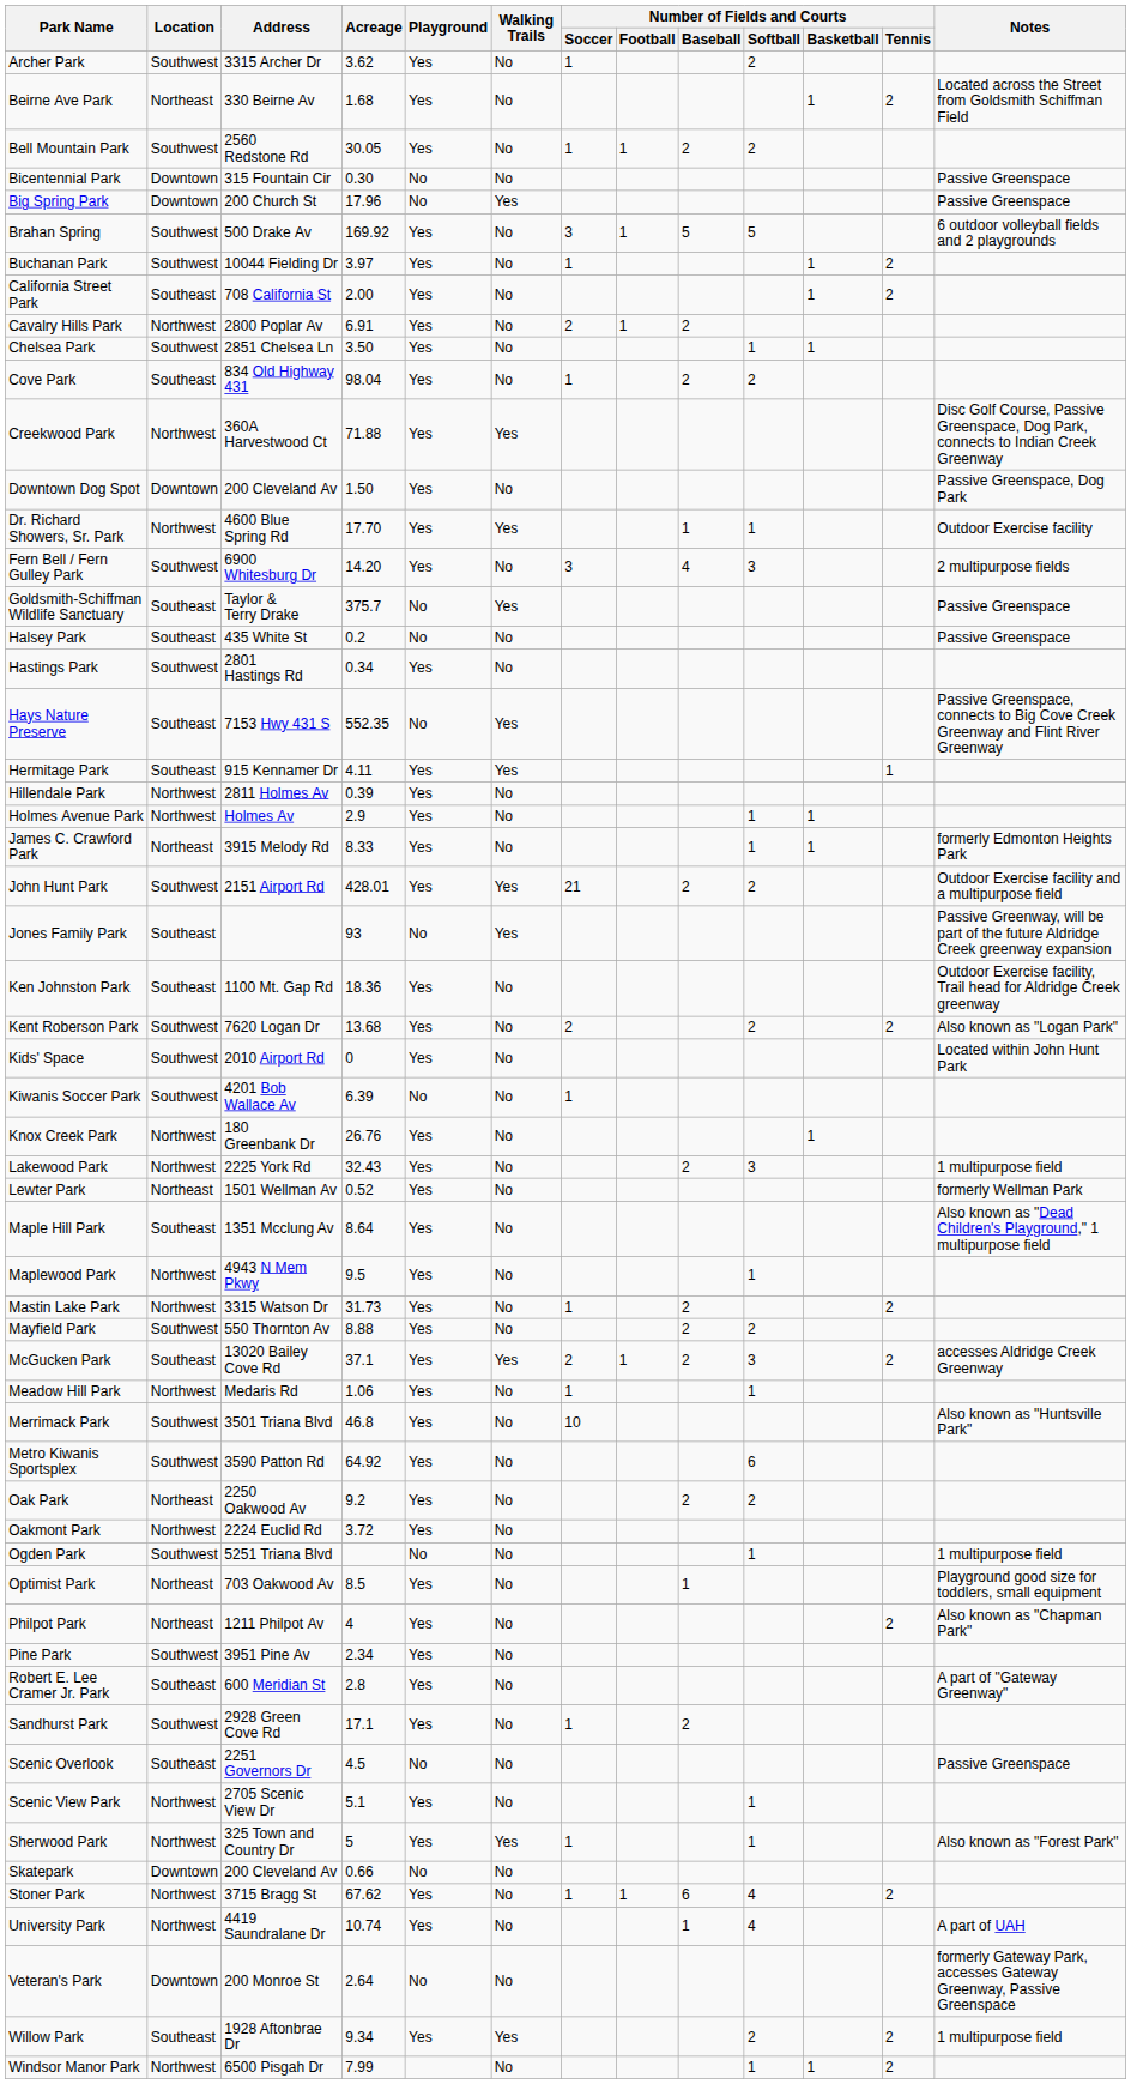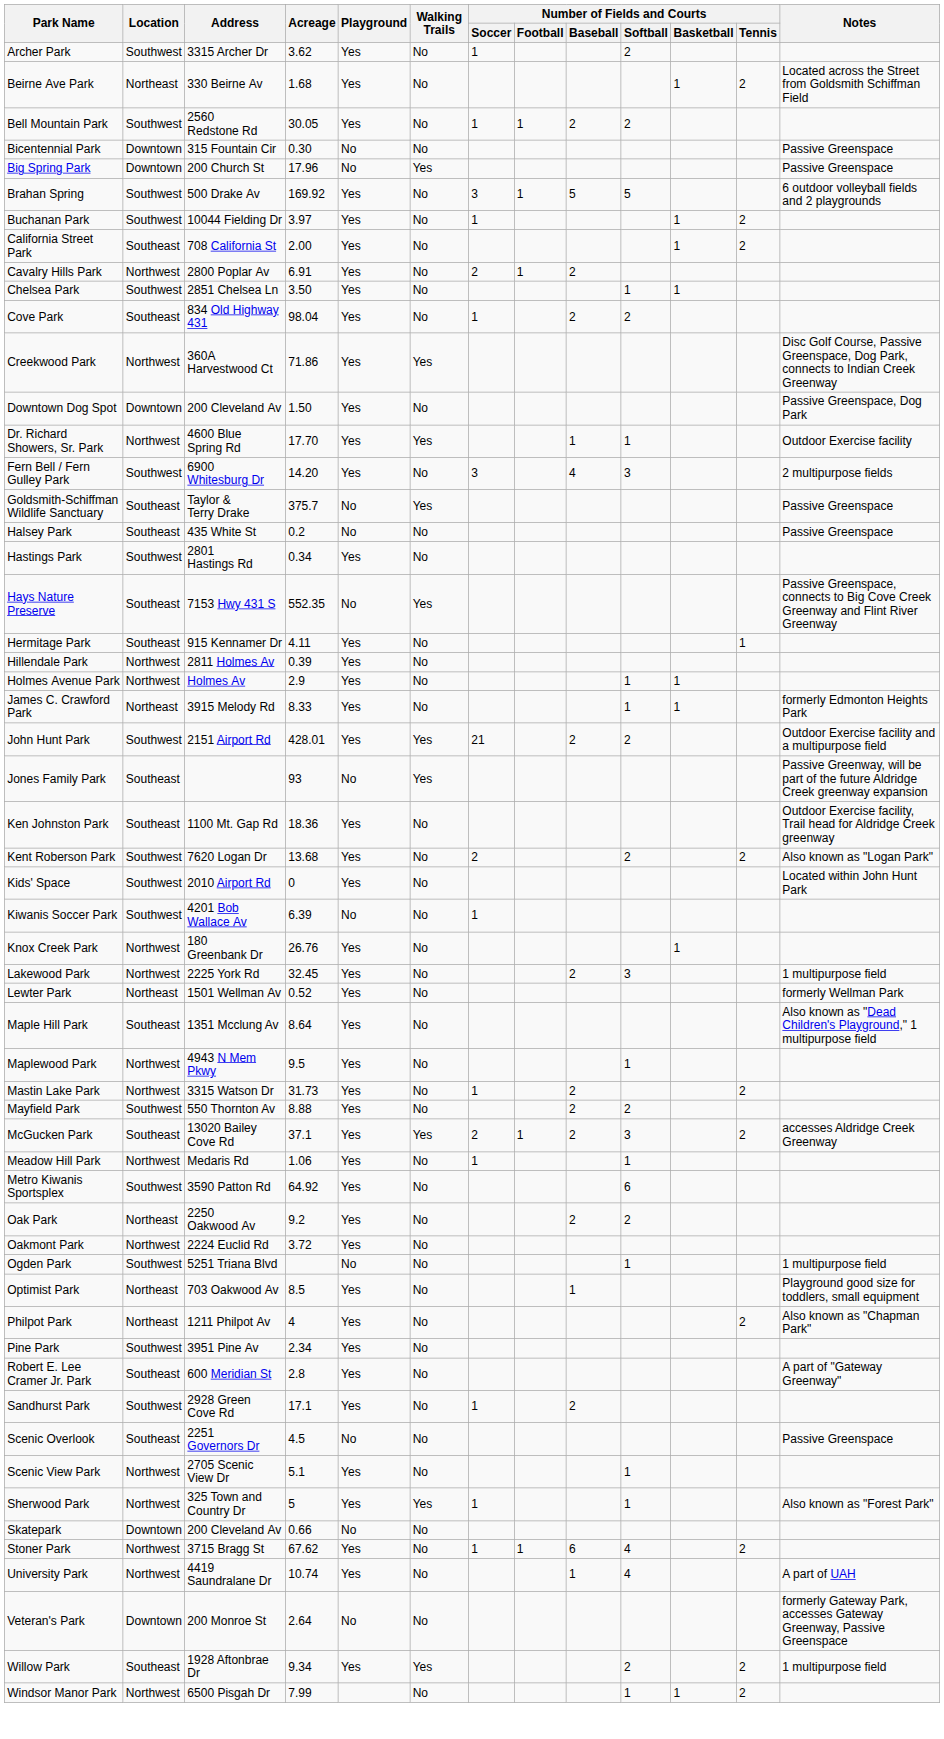Creekwood Park | Acreage: 71.88 -> 71.86
Hermitage Park | Walking Trails: Yes -> No
Lakewood Park | Acreage: 32.43 -> 32.45
- row: Merrimack Park | Southwest | 3501 Triana Blvd | 46.8 | Yes | No | 10 | Also known as "Huntsville Park"
